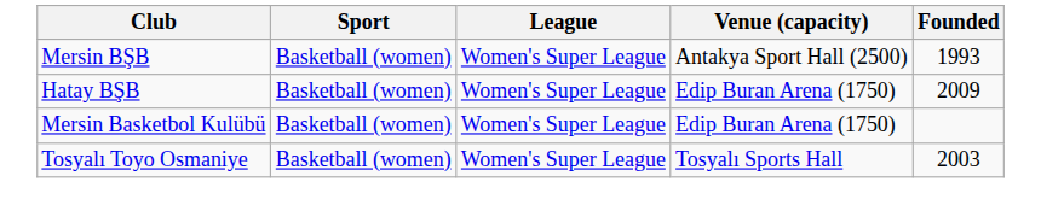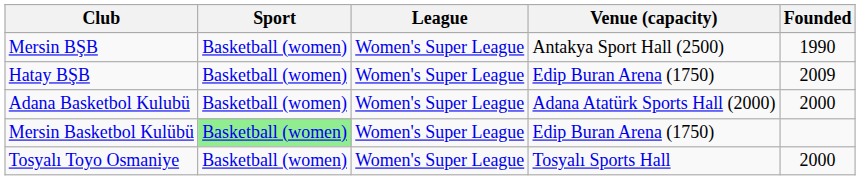Mersin BŞB | Founded: 1993 -> 1990
+ row: Adana Basketbol Kulubü | Basketball (women) | Women's Super League | Adana Atatürk Sports Hall (2000) | 2000
Mersin Basketbol Kulübü | Sport: no background -> lightgreen background
Tosyalı Toyo Osmaniye | Founded: 2003 -> 2000
